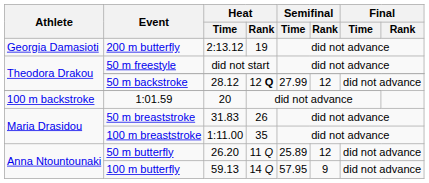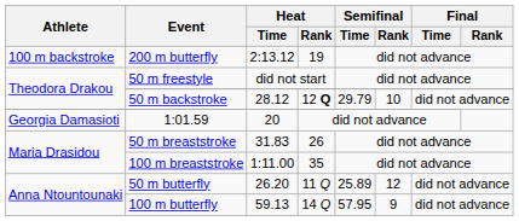200 m butterfly | Athlete: Georgia Damasioti -> 100 m backstroke
50 m backstroke | Semifinal / Time: 27.99 -> 29.79
50 m backstroke | Semifinal / Rank: 12 -> 10
1:01.59 | Athlete: 100 m backstroke -> Georgia Damasioti
